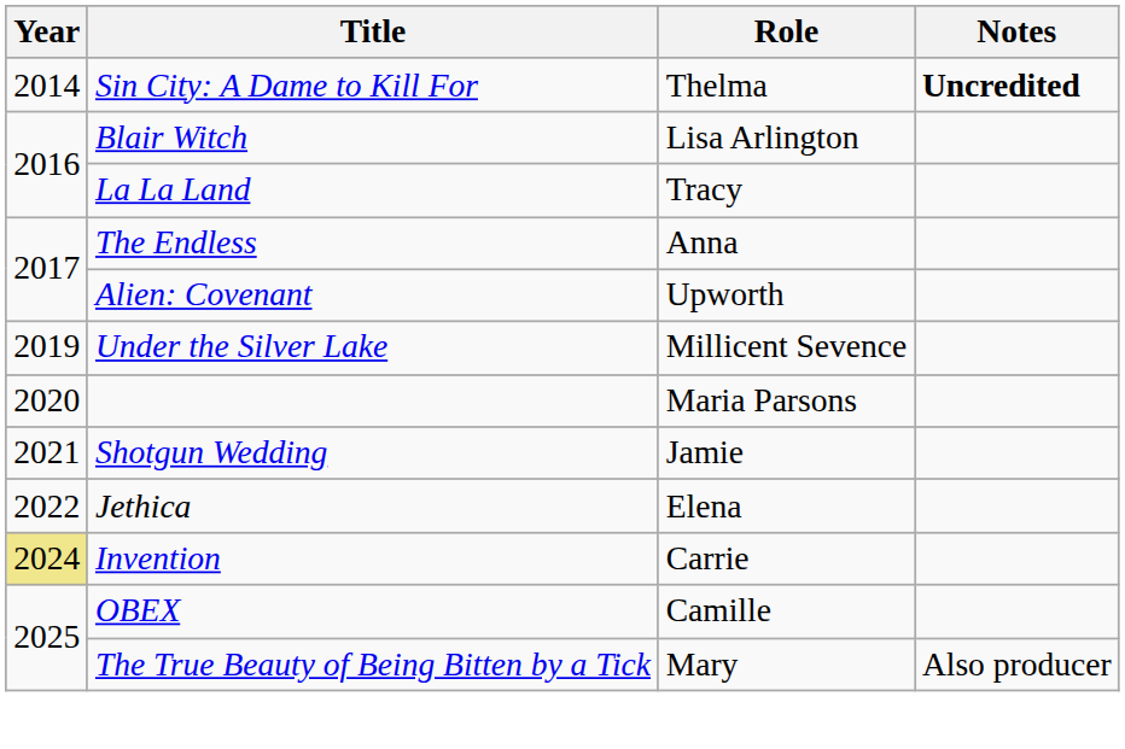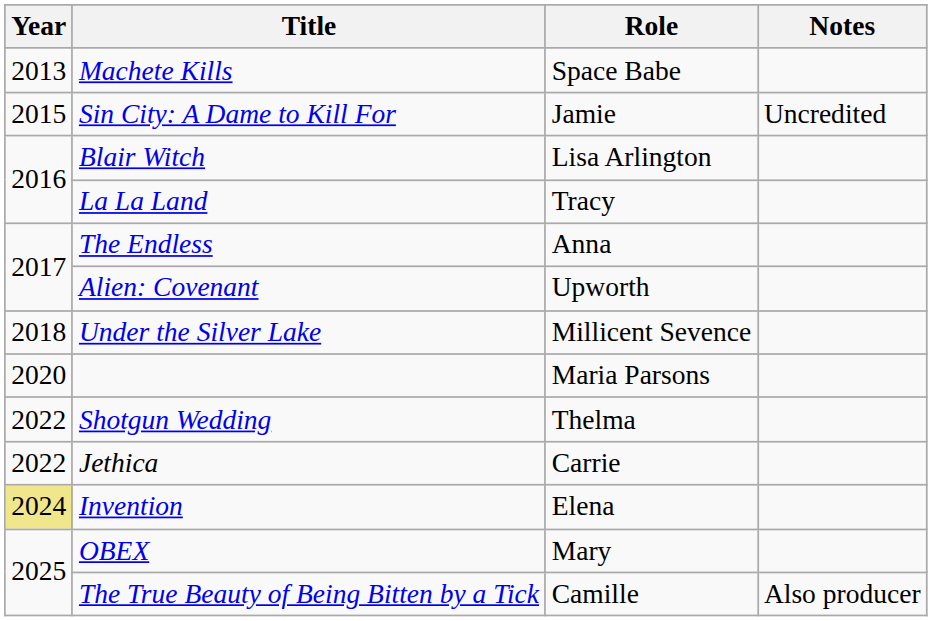+ row: 2013 | Machete Kills | Space Babe
Sin City: A Dame to Kill For | Year: 2014 -> 2015
Sin City: A Dame to Kill For | Role: Thelma -> Jamie
Sin City: A Dame to Kill For | Notes: bold -> normal
Under the Silver Lake | Year: 2019 -> 2018
Shotgun Wedding | Year: 2021 -> 2022
Shotgun Wedding | Role: Jamie -> Thelma
Jethica | Role: Elena -> Carrie
Invention | Role: Carrie -> Elena
OBEX | Role: Camille -> Mary
The True Beauty of Being Bitten by a Tick | Role: Mary -> Camille
